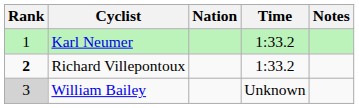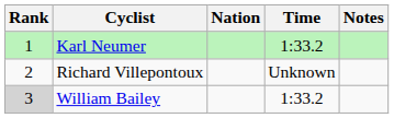Richard Villepontoux | Rank: bold -> normal
Richard Villepontoux | Time: 1:33.2 -> Unknown
William Bailey | Time: Unknown -> 1:33.2
